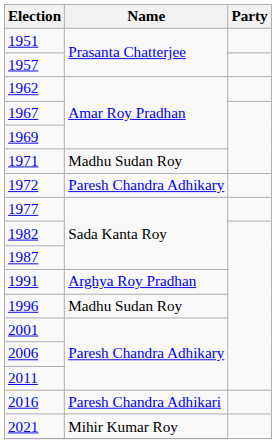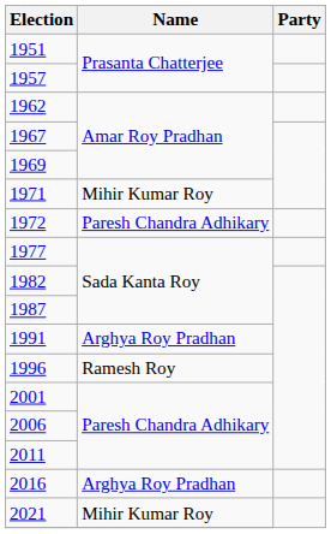1971 | Name: Madhu Sudan Roy -> Mihir Kumar Roy
1996 | Name: Madhu Sudan Roy -> Ramesh Roy
2016 | Name: Paresh Chandra Adhikari -> Arghya Roy Pradhan
